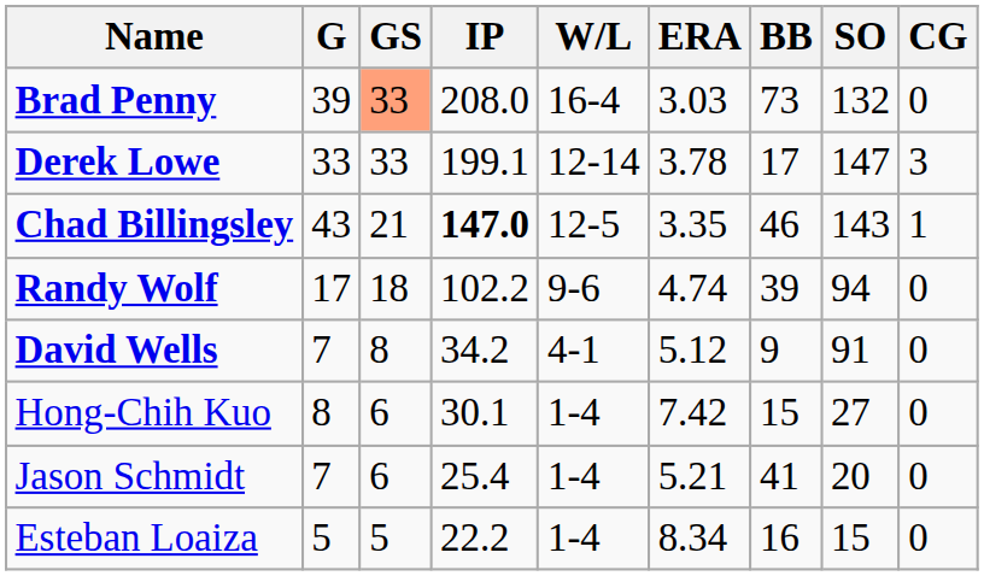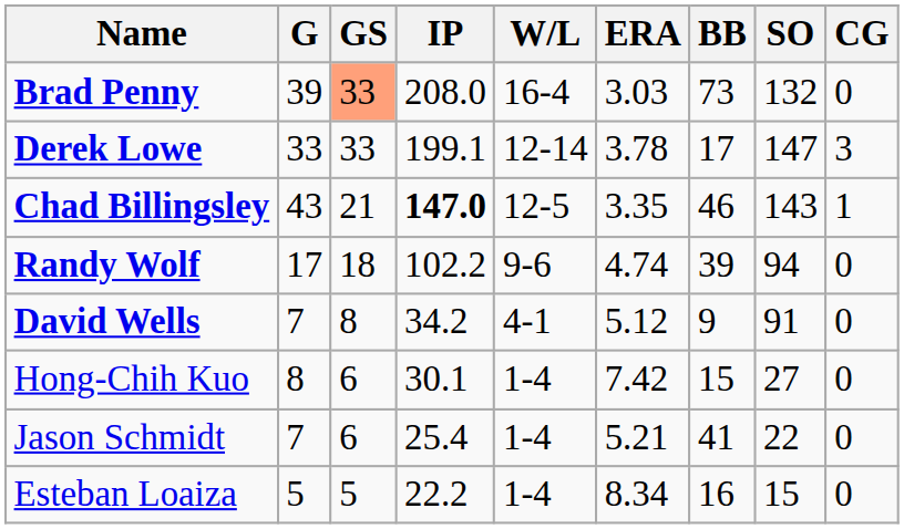Jason Schmidt | SO: 20 -> 22
